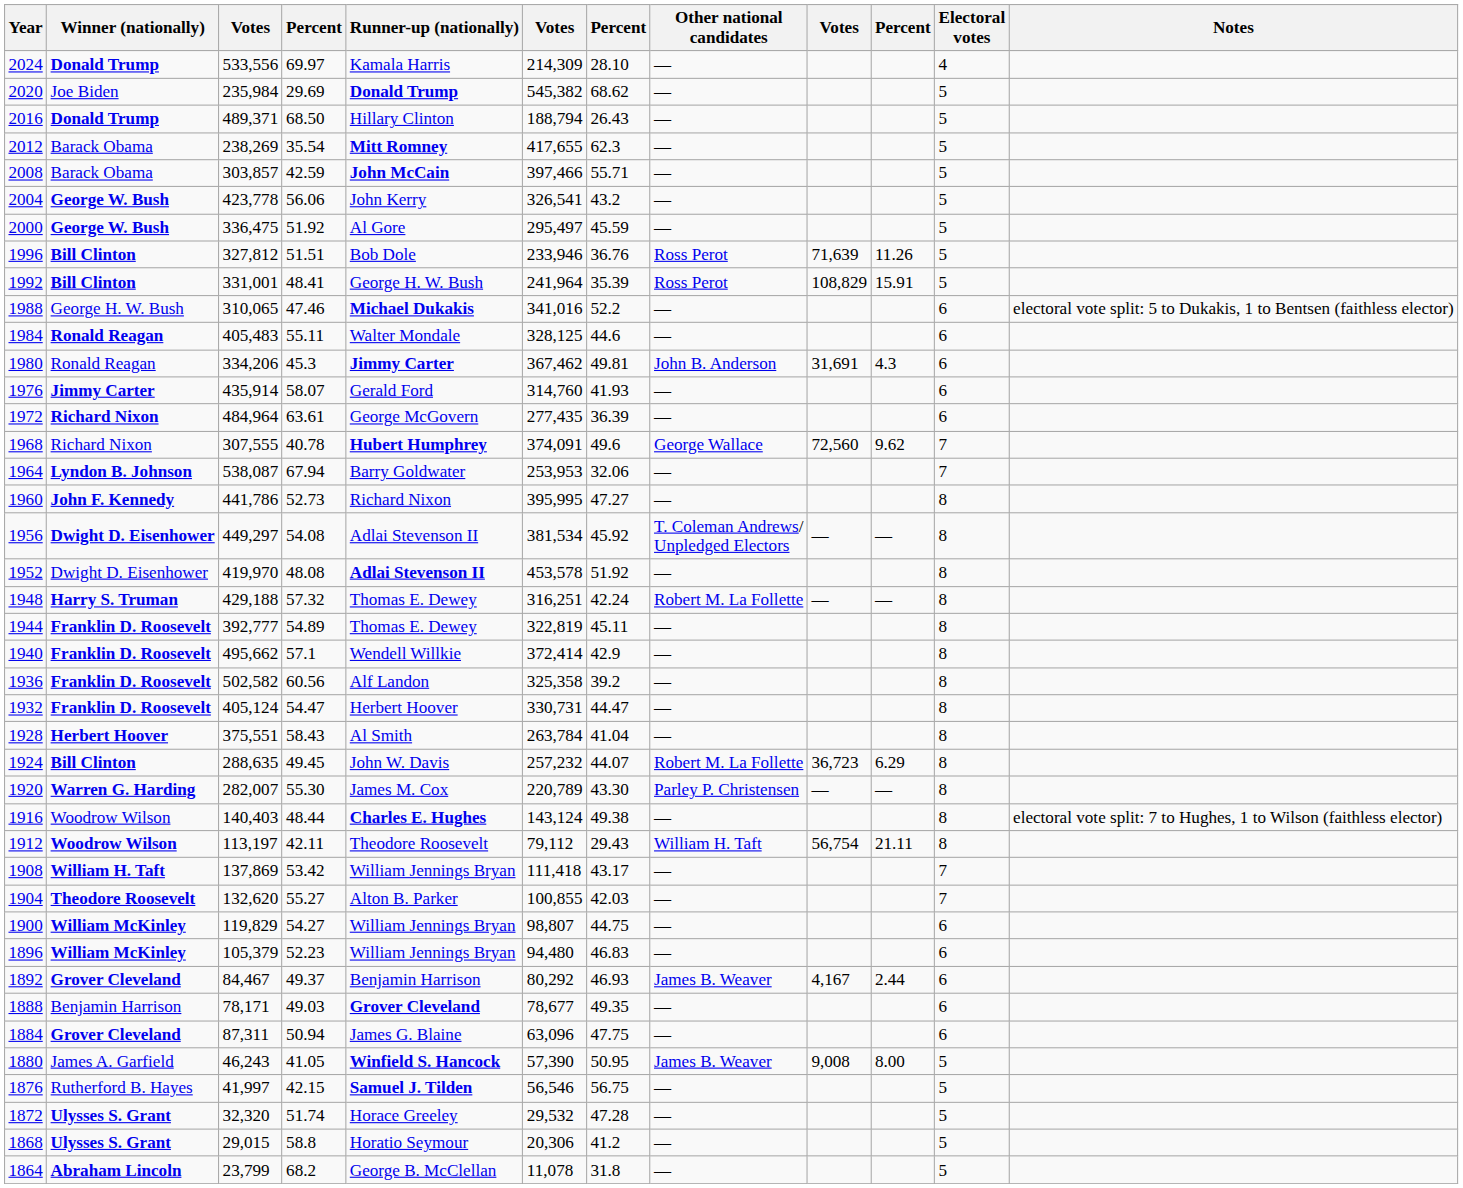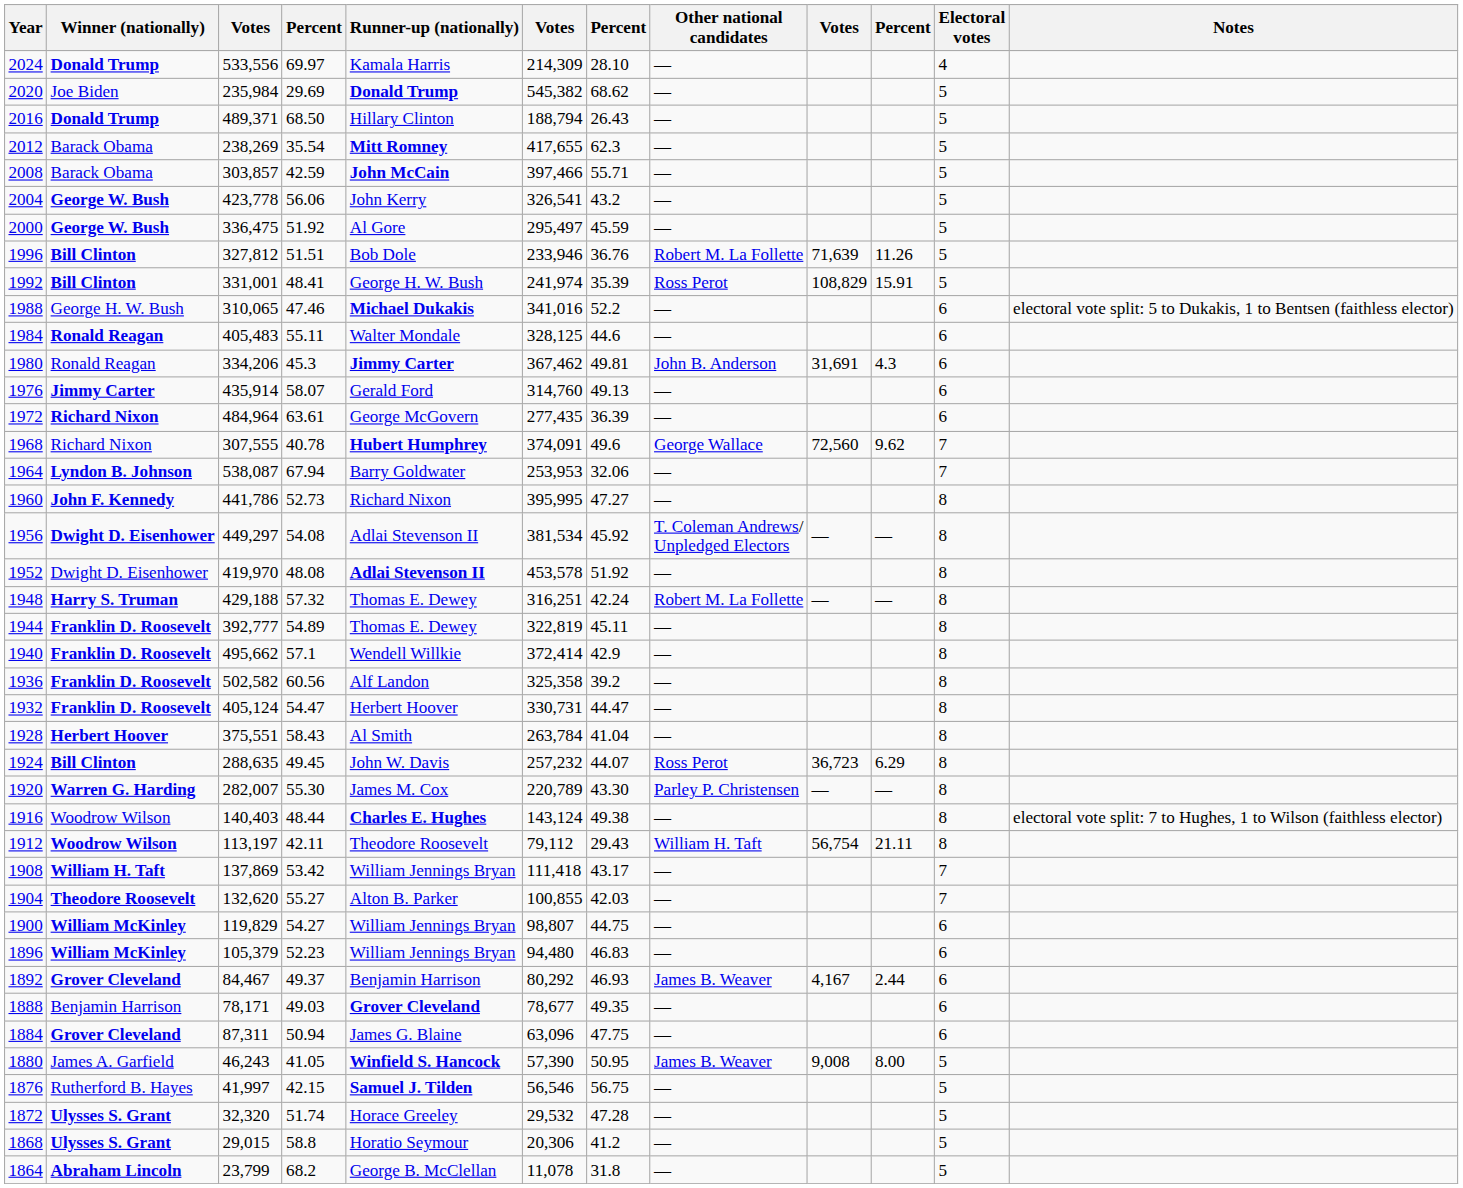1996 | Other national candidates: Ross Perot -> Robert M. La Follette
1992 | column 6: 241,964 -> 241,974
1976 | column 7: 41.93 -> 49.13
1924 | Other national candidates: Robert M. La Follette -> Ross Perot
